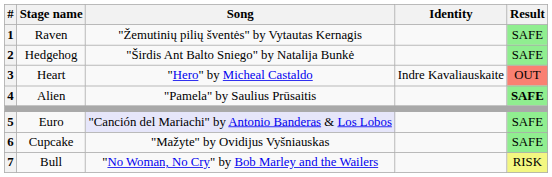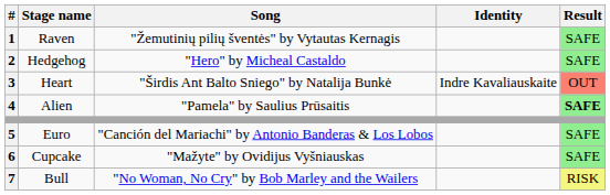Hedgehog | Song: "Širdis Ant Balto Sniego" by Natalija Bunkė -> "Hero" by Micheal Castaldo
Heart | Song: "Hero" by Micheal Castaldo -> "Širdis Ant Balto Sniego" by Natalija Bunkė
Euro | Song: lavender background -> no background
